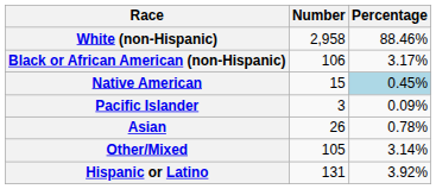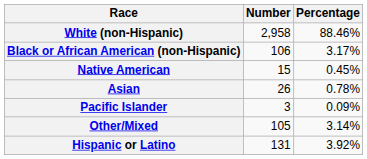Native American | Percentage: lightblue background -> no background
rows swapped: Asian <-> Pacific Islander
